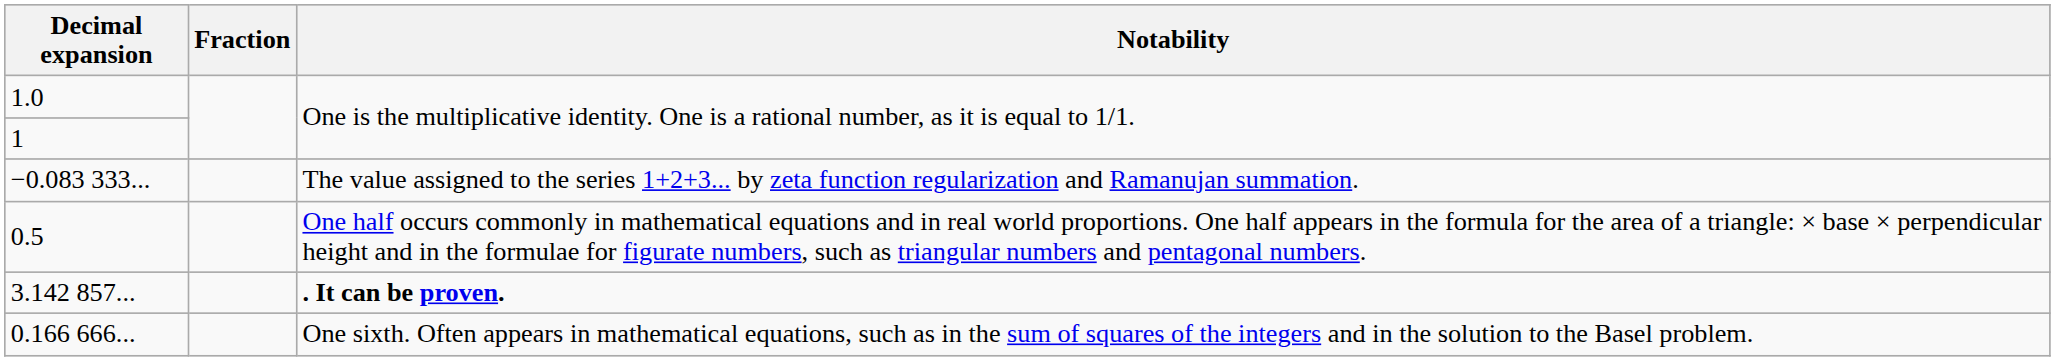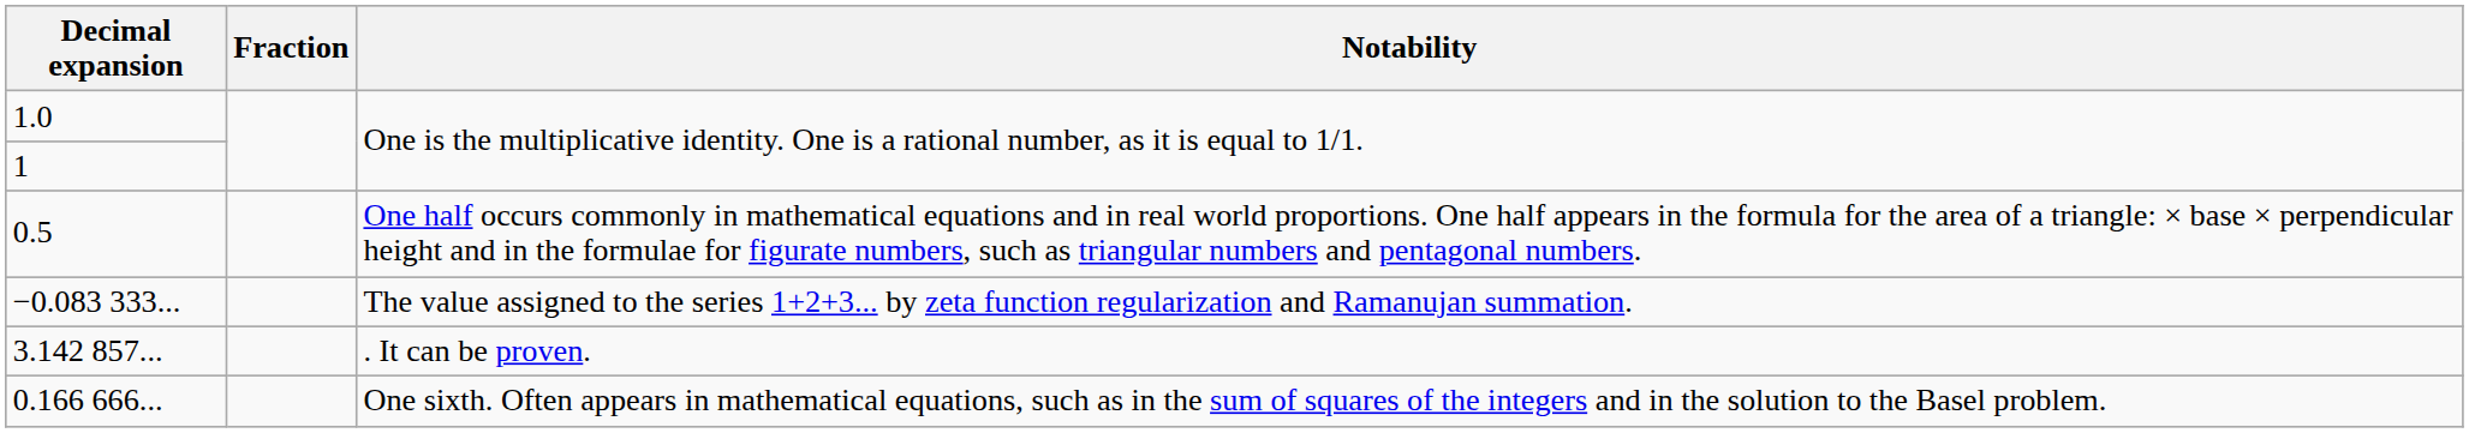rows swapped: −0.083 333... <-> 0.5
3.142 857... | Notability: bold -> normal
